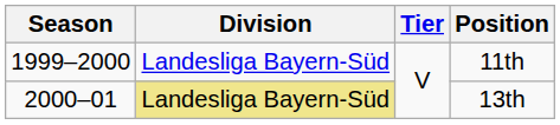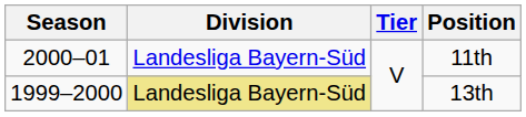11th | Season: 1999–2000 -> 2000–01
13th | Season: 2000–01 -> 1999–2000
